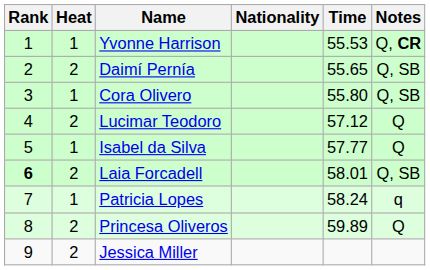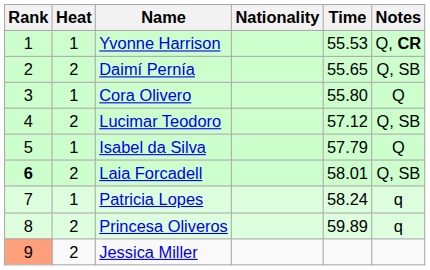Cora Olivero | Notes: Q, SB -> Q
Lucimar Teodoro | Notes: Q -> Q, SB
Isabel da Silva | Time: 57.77 -> 57.79
Princesa Oliveros | Notes: Q -> q
Jessica Miller | Rank: no background -> lightsalmon background
